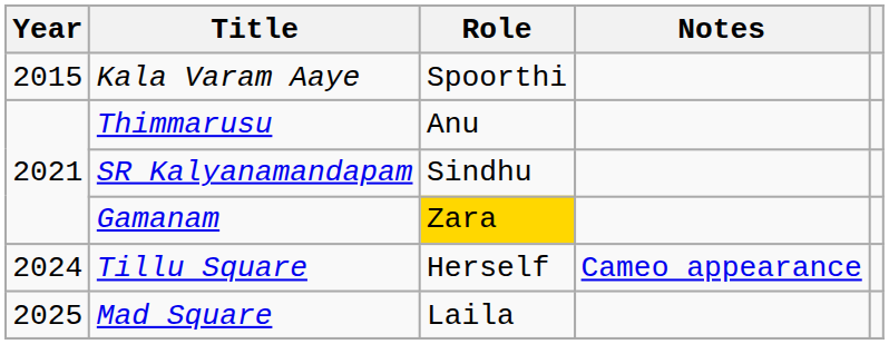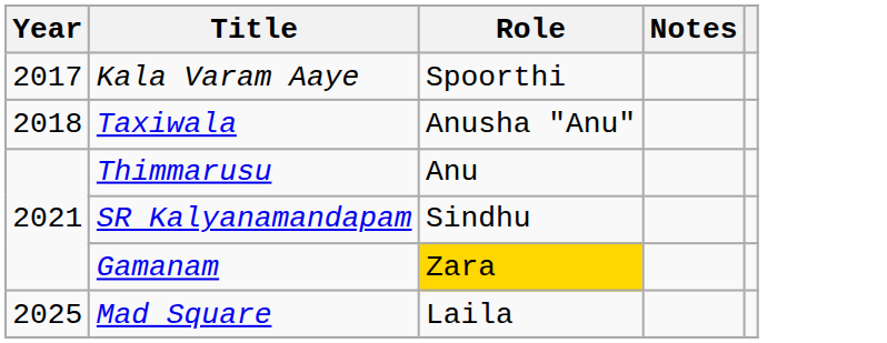Kala Varam Aaye | Year: 2015 -> 2017
+ row: 2018 | Taxiwala | Anusha "Anu"
- row: 2024 | Tillu Square | Herself | Cameo appearance
